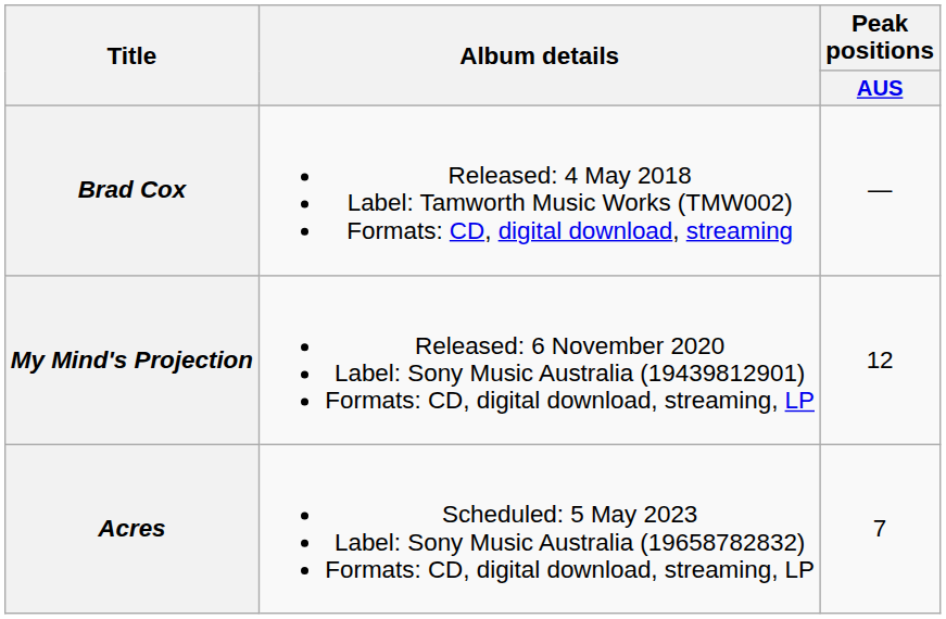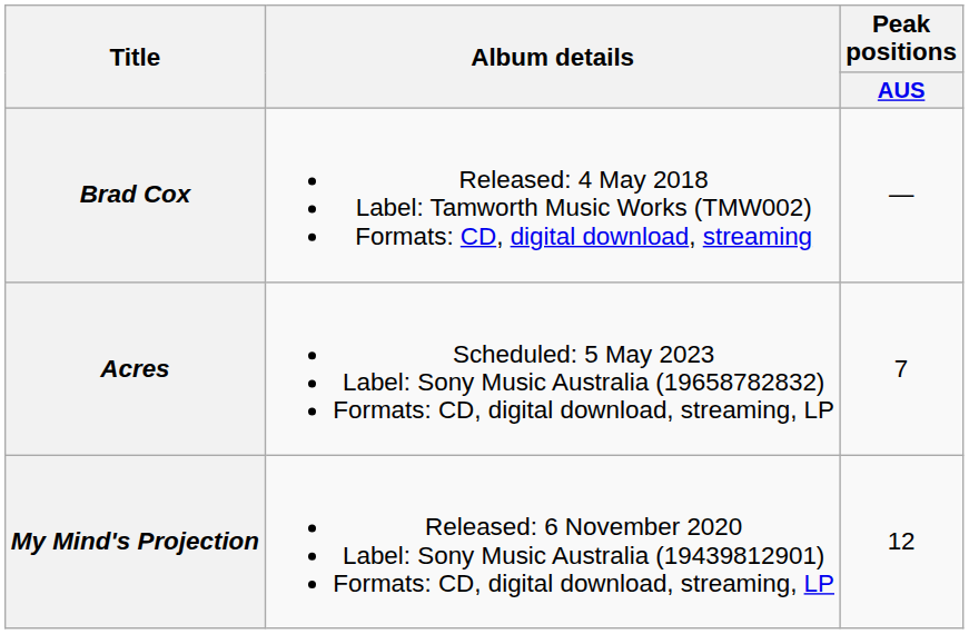rows swapped: My Mind's Projection <-> Acres
